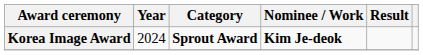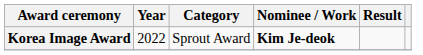Korea Image Award | Year: 2024 -> 2022
Korea Image Award | Category: bold -> normal
